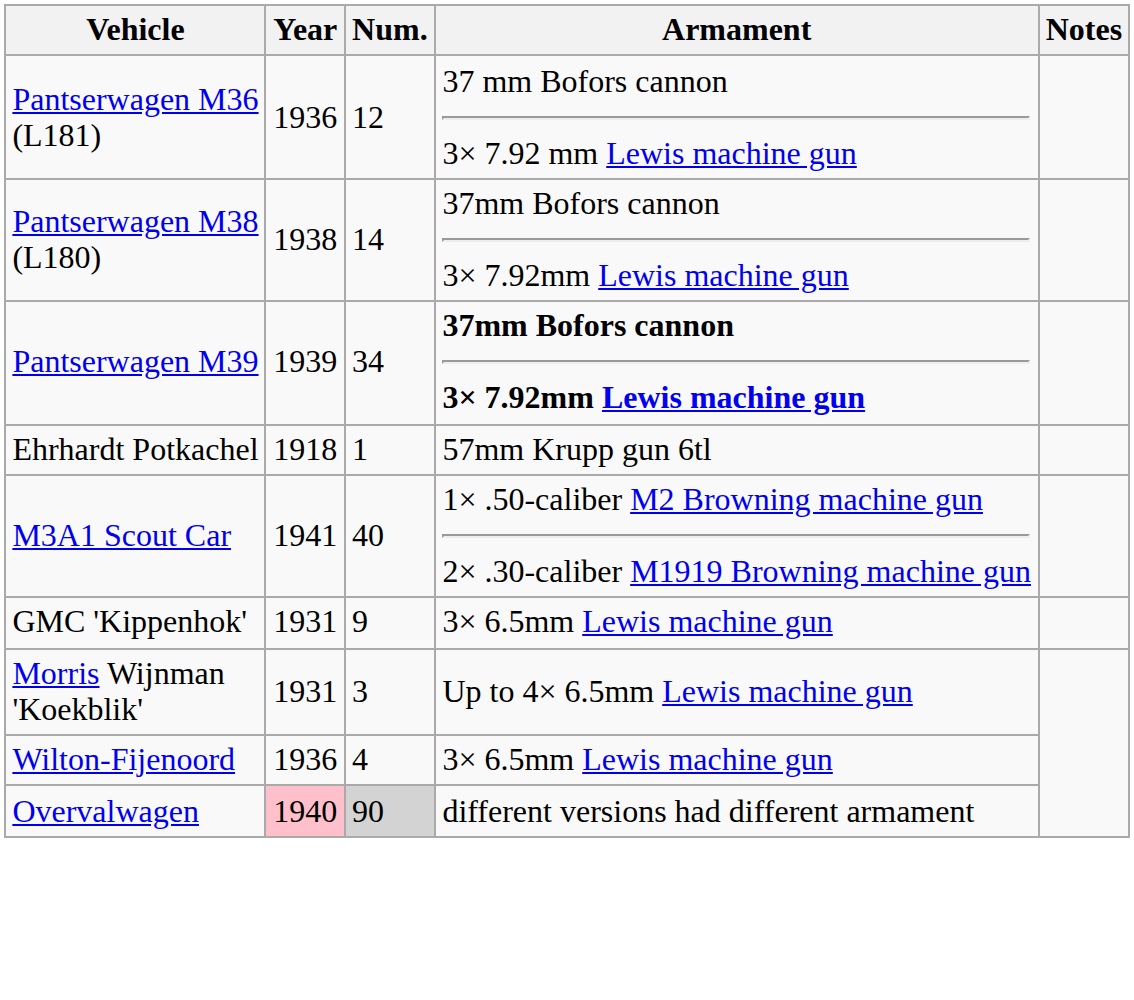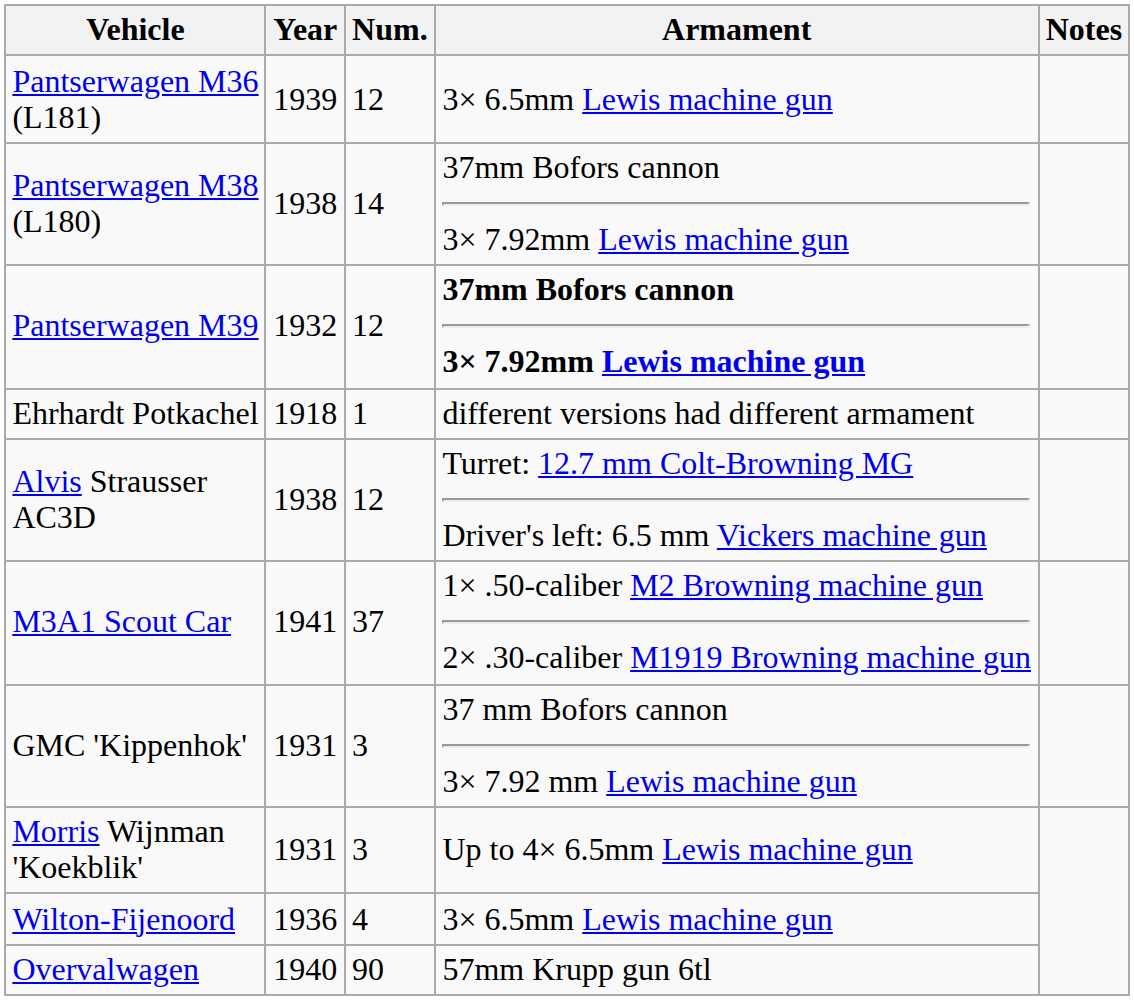Pantserwagen M36 (L181) | Year: 1936 -> 1939
Pantserwagen M36 (L181) | Armament: 37 mm Bofors cannon 3× 7.92 mm Lewis machine gun -> 3× 6.5mm Lewis machine gun
Pantserwagen M39 | Year: 1939 -> 1932
Pantserwagen M39 | Num.: 34 -> 12
Ehrhardt Potkachel | Armament: 57mm Krupp gun 6tl -> different versions had different armament
+ row: Alvis Strausser AC3D | 1938 | 12 | Turret: 12.7 mm Colt-Browning MG Driver's left: 6.5 mm Vickers machine gun
M3A1 Scout Car | Num.: 40 -> 37
GMC 'Kippenhok' | Num.: 9 -> 3
GMC 'Kippenhok' | Armament: 3× 6.5mm Lewis machine gun -> 37 mm Bofors cannon 3× 7.92 mm Lewis machine gun
Overvalwagen | Year: pink background -> no background
Overvalwagen | Num.: lightgrey background -> no background
Overvalwagen | Armament: different versions had different armament -> 57mm Krupp gun 6tl
